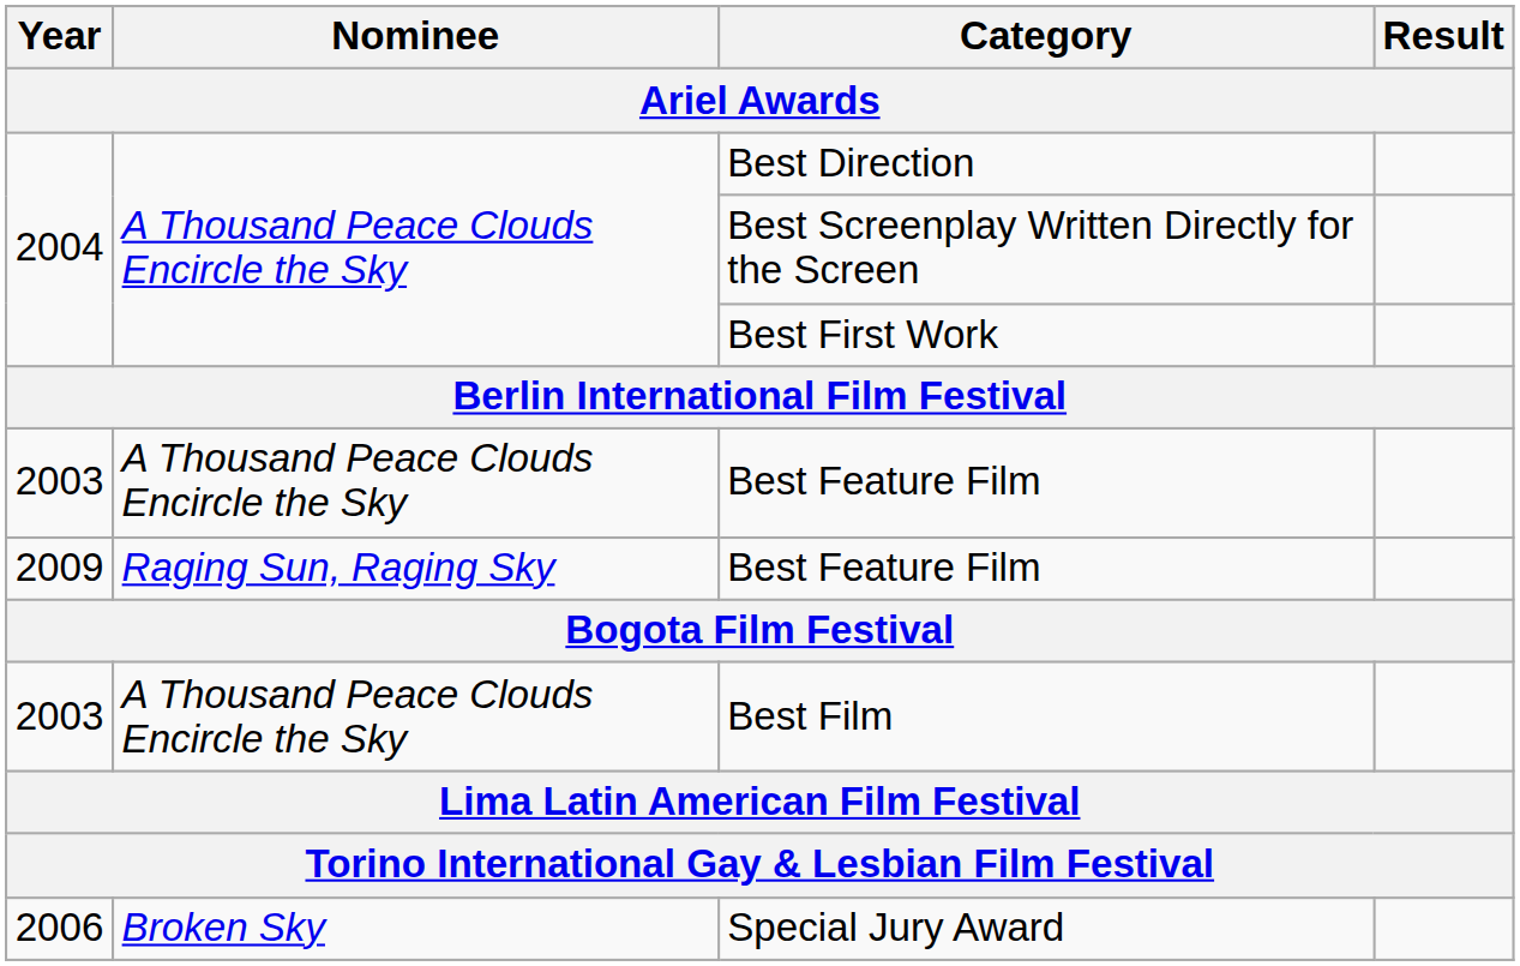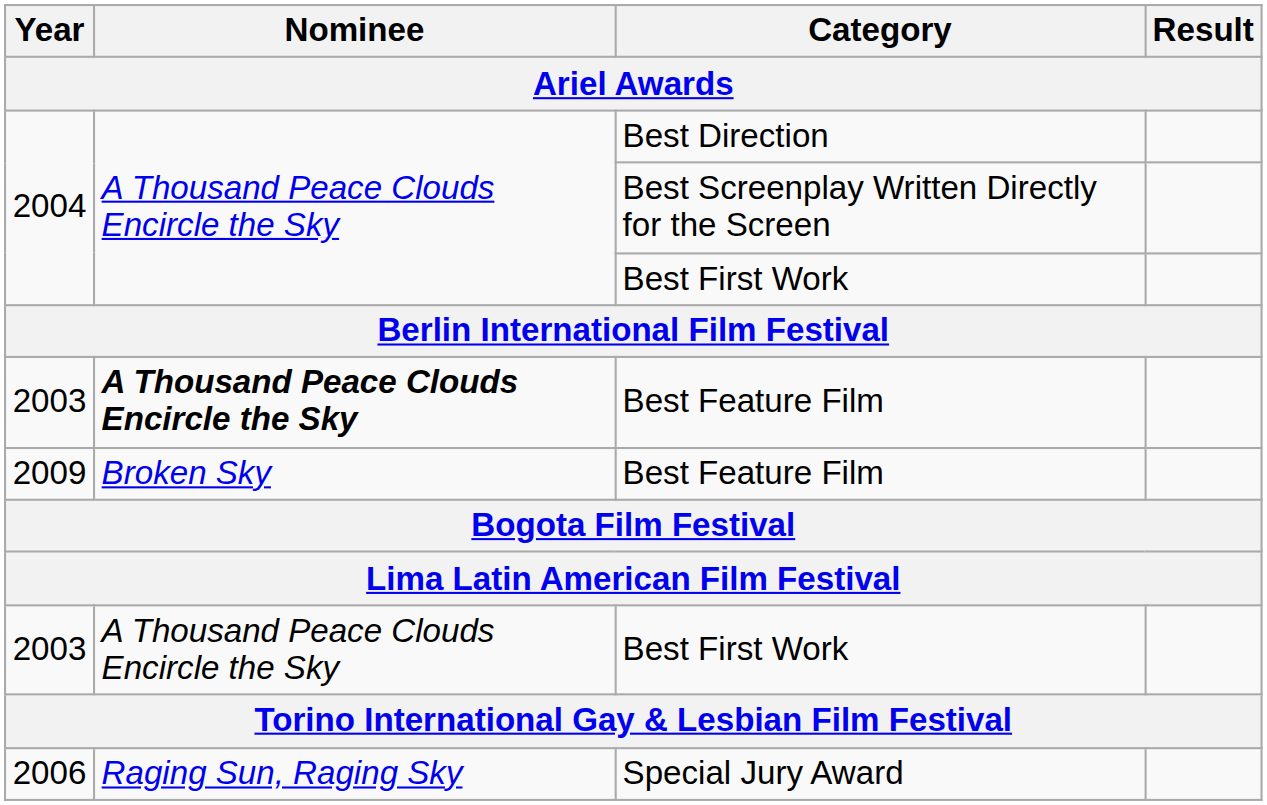2003 / Best Feature Film | Nominee: normal -> bold
2009 / Best Feature Film | Nominee: Raging Sun, Raging Sky -> Broken Sky
- row: 2003 | A Thousand Peace Clouds Encircle the Sky | Best Film
+ row: 2003 | A Thousand Peace Clouds Encircle the Sky | Best First Work
Special Jury Award | Nominee: Broken Sky -> Raging Sun, Raging Sky
